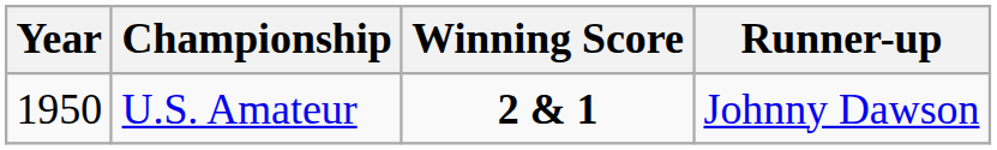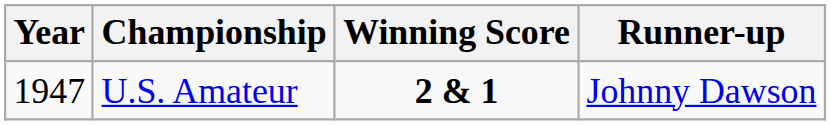U.S. Amateur | Year: 1950 -> 1947
